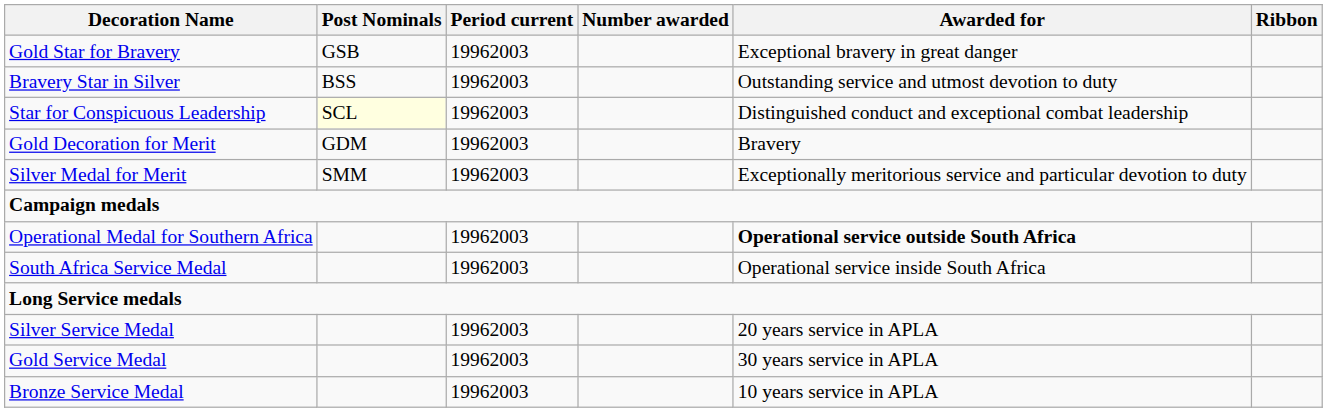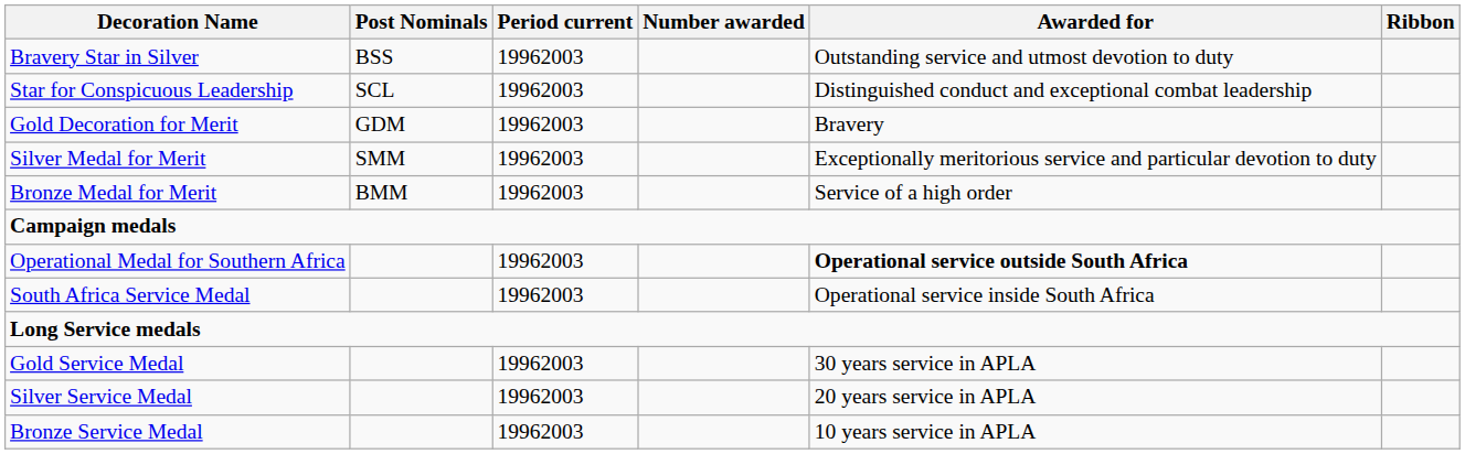- row: Gold Star for Bravery | GSB | 19962003 | Exceptional bravery in great danger
Star for Conspicuous Leadership | Post Nominals: lightyellow background -> no background
+ row: Bronze Medal for Merit | BMM | 19962003 | Service of a high order
rows swapped: Gold Service Medal <-> Silver Service Medal
